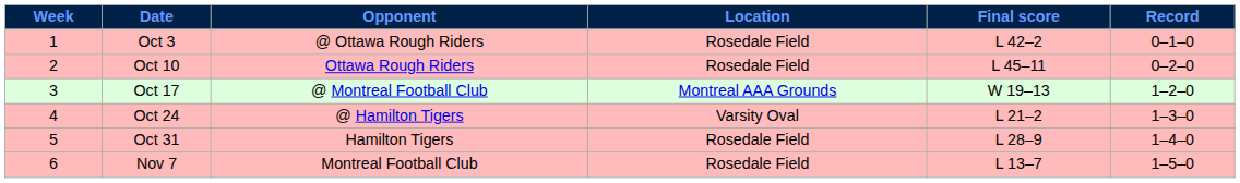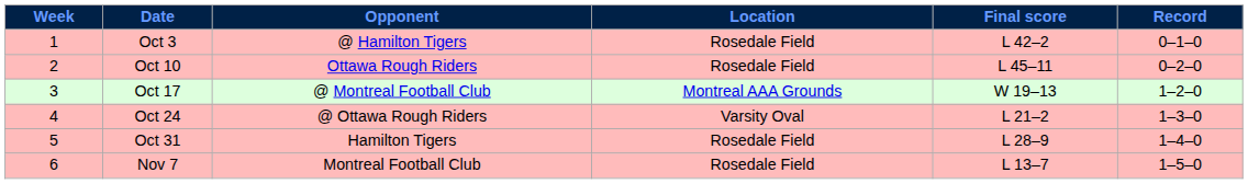Oct 3 | Opponent: @ Ottawa Rough Riders -> @ Hamilton Tigers
Oct 24 | Opponent: @ Hamilton Tigers -> @ Ottawa Rough Riders
